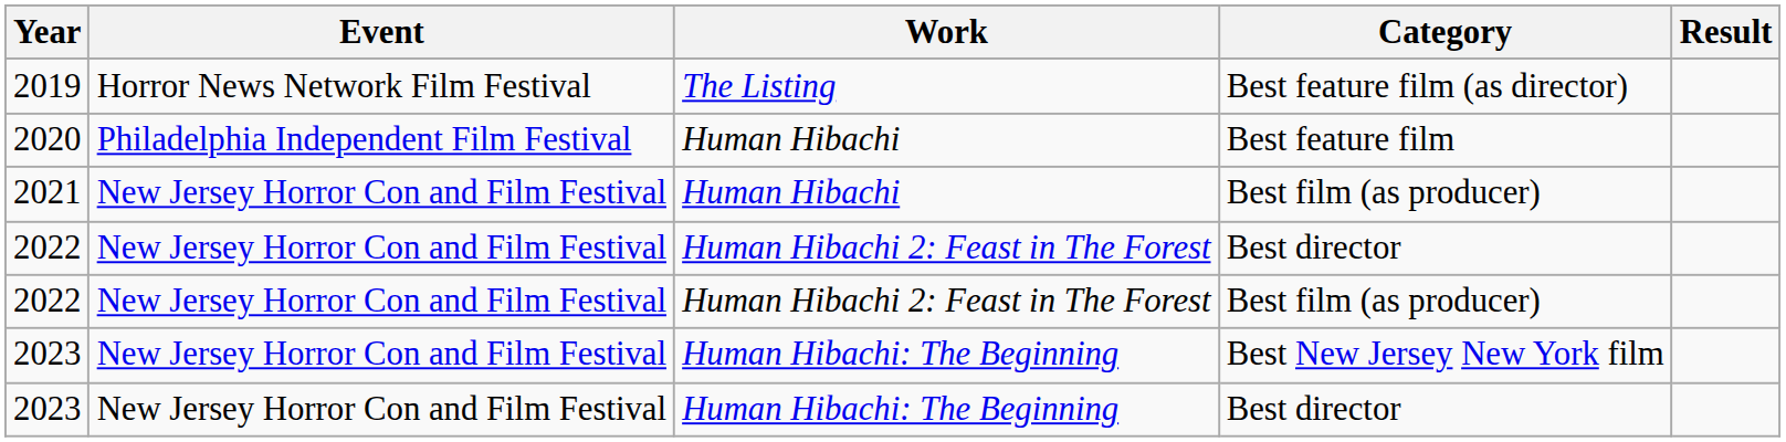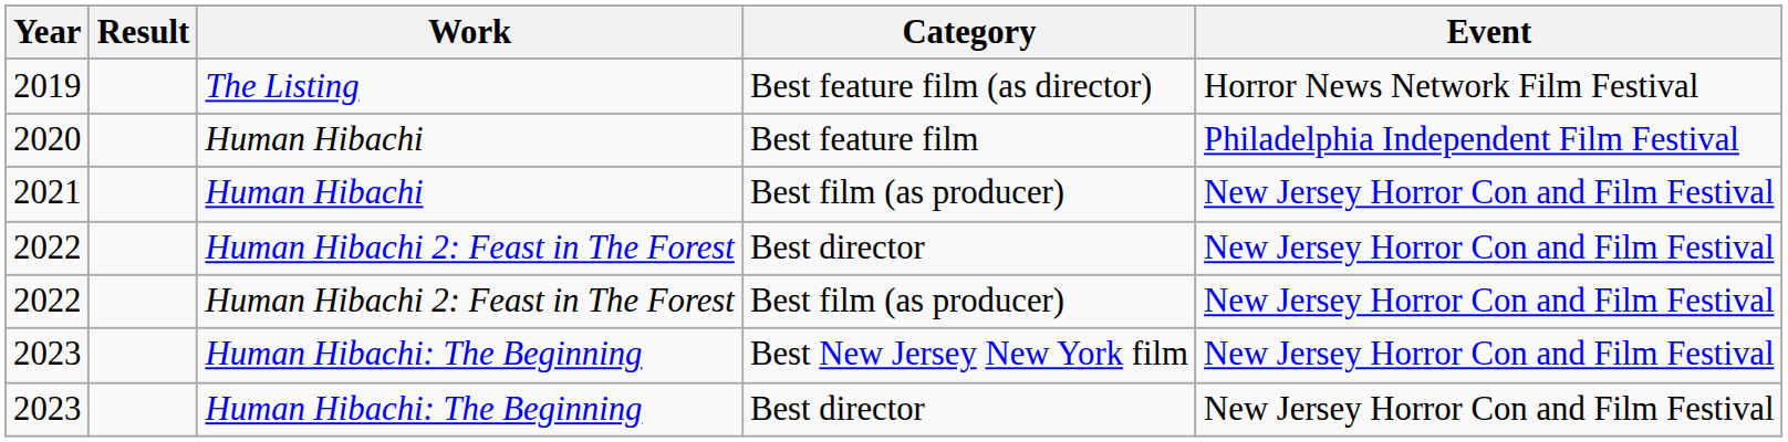columns swapped: Event <-> Result
